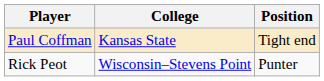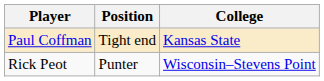columns swapped: Position <-> College
